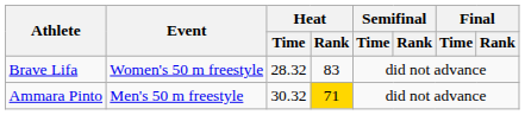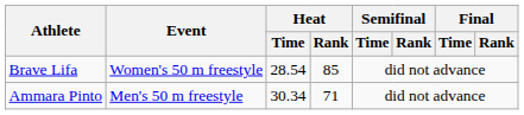Brave Lifa | Heat / Time: 28.32 -> 28.54
Brave Lifa | Heat / Rank: 83 -> 85
Ammara Pinto | Heat / Time: 30.32 -> 30.34
Ammara Pinto | Heat / Rank: gold background -> no background
